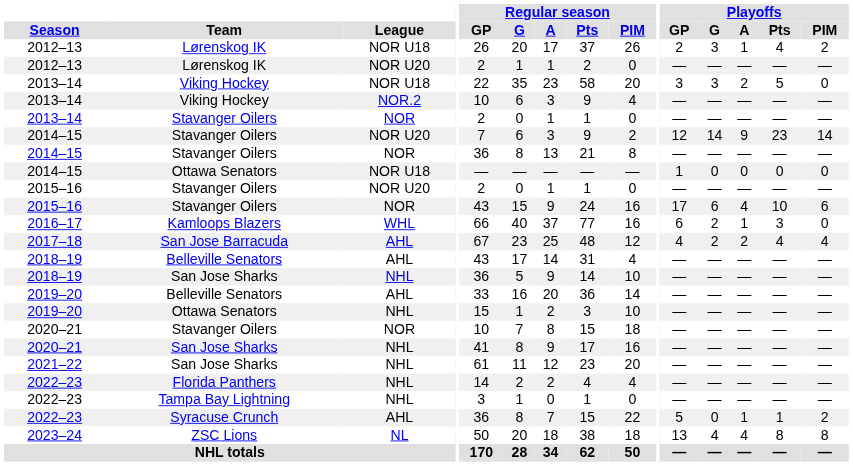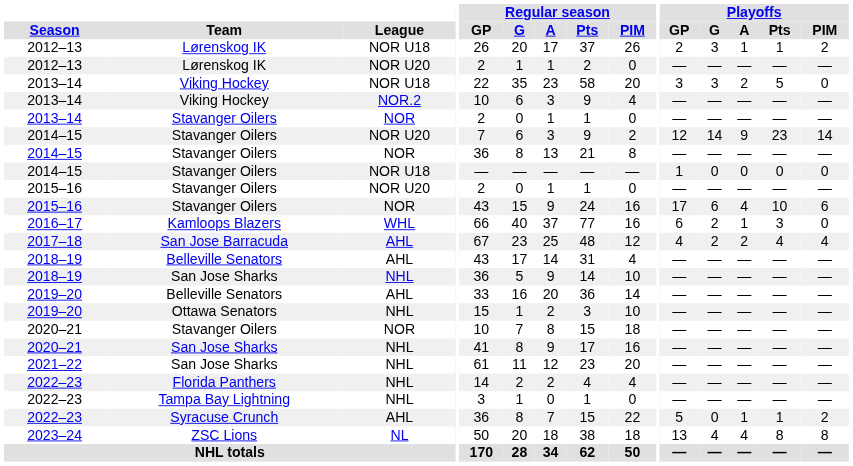2012–13 / NOR U18 | Playoffs / Pts: 4 -> 1
2014–15 / NOR U18 | Team: Ottawa Senators -> Stavanger Oilers
